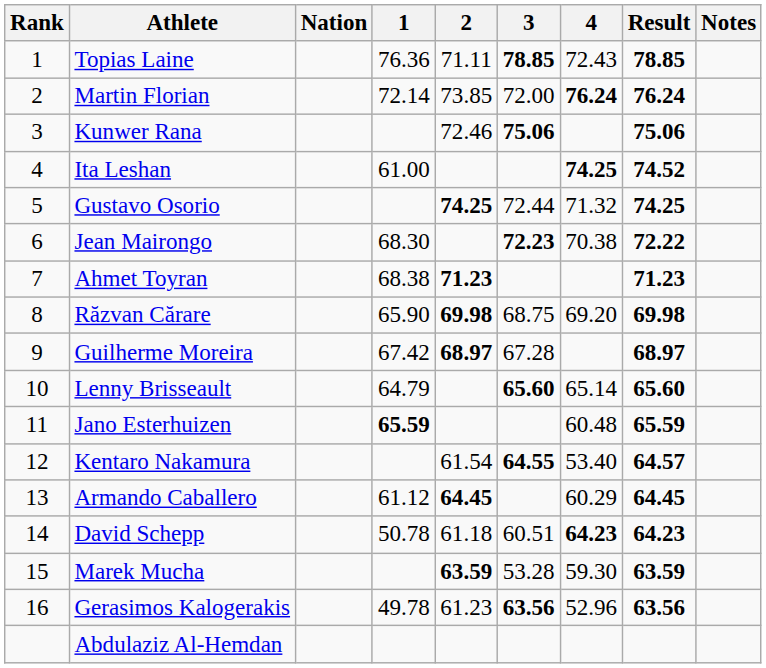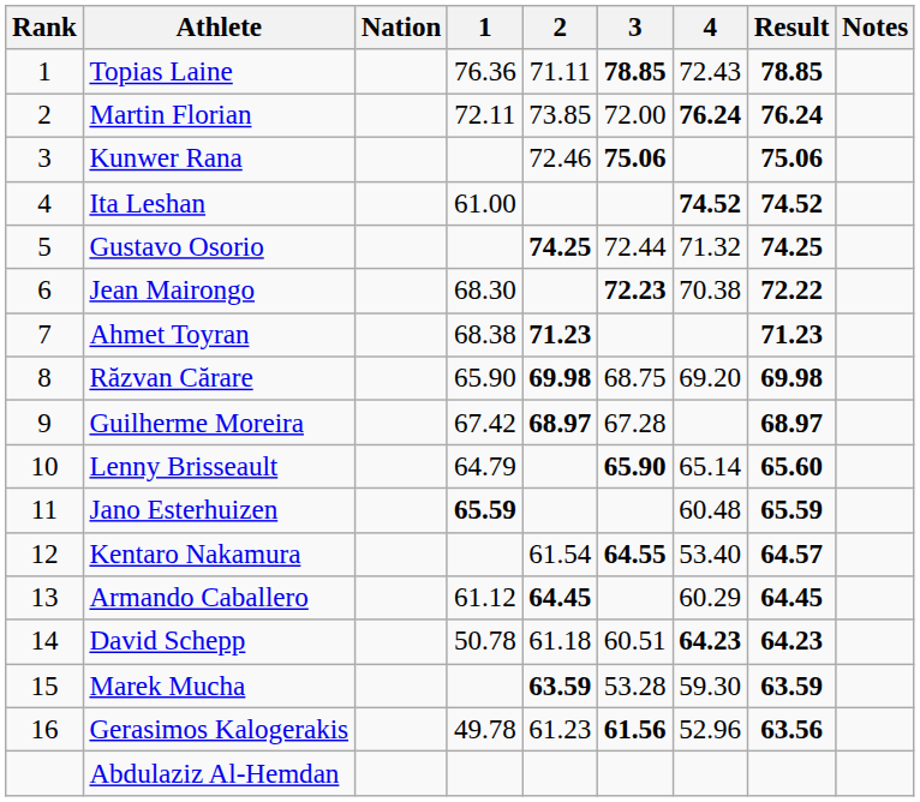Martin Florian | 1: 72.14 -> 72.11
Ita Leshan | 4: 74.25 -> 74.52
Lenny Brisseault | 3: 65.60 -> 65.90
Gerasimos Kalogerakis | 3: 63.56 -> 61.56
